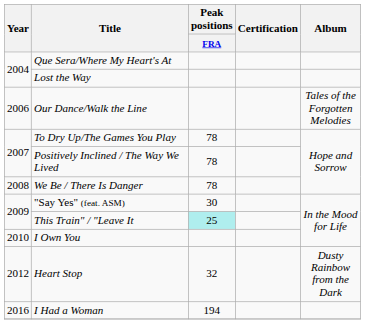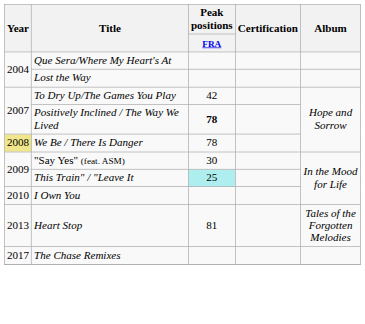- row: 2006 | Our Dance/Walk the Line | Tales of the Forgotten Melodies
To Dry Up/The Games You Play | Peak positions / FRA: 78 -> 42
Positively Inclined / The Way We Lived | Peak positions / FRA: normal -> bold
We Be / There Is Danger | Year: no background -> khaki background
Heart Stop | Year: 2012 -> 2013
Heart Stop | Peak positions / FRA: 32 -> 81
Heart Stop | Album: Dusty Rainbow from the Dark -> Tales of the Forgotten Melodies
- row: 2016 | I Had a Woman | 194
+ row: 2017 | The Chase Remixes
